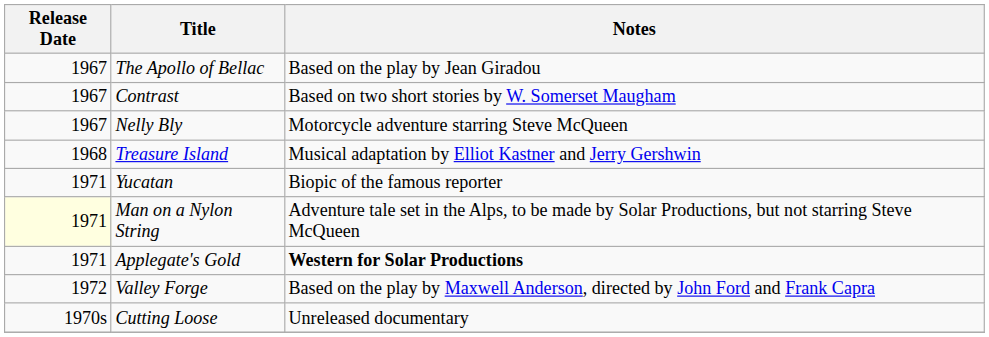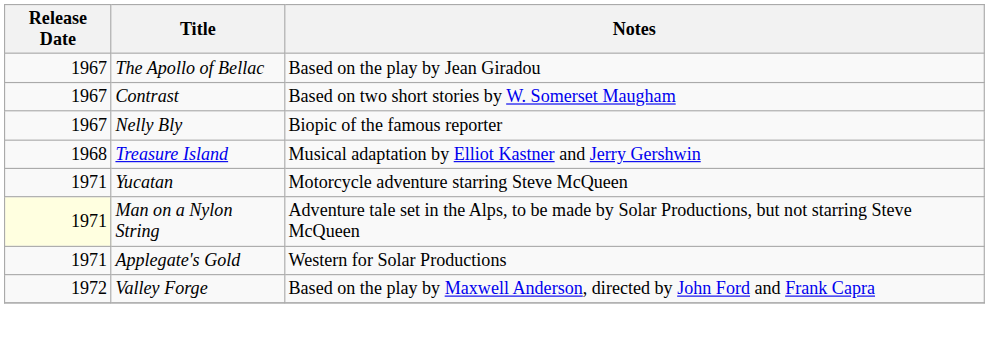Nelly Bly | Notes: Motorcycle adventure starring Steve McQueen -> Biopic of the famous reporter
Yucatan | Notes: Biopic of the famous reporter -> Motorcycle adventure starring Steve McQueen
Applegate's Gold | Notes: bold -> normal
- row: 1970s | Cutting Loose | Unreleased documentary
